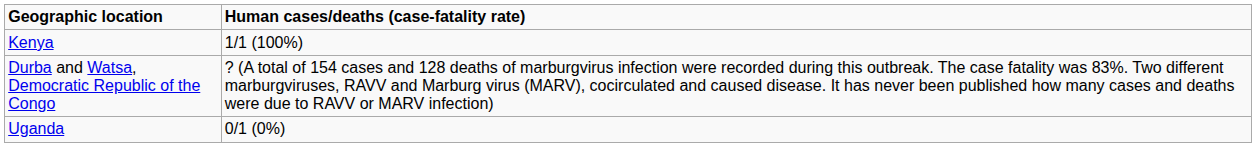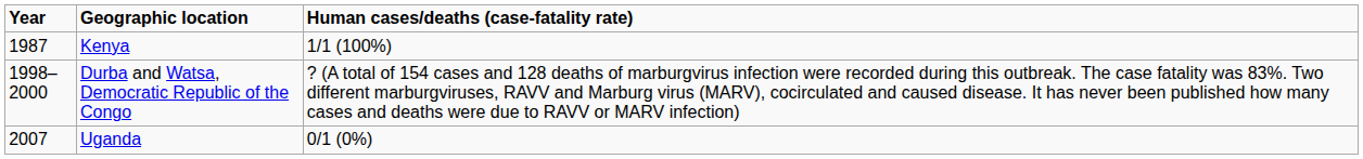+ column: Year | 1987 | 1998–2000 | 2007
